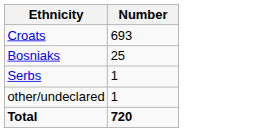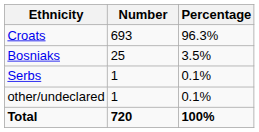+ column: Percentage | 96.3% | 3.5% | 0.1% | 0.1% | 100%
